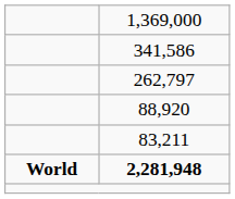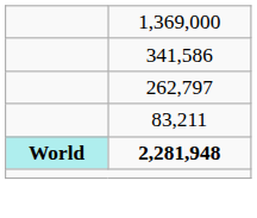- row: 88,920
2,281,948 | column 1: no background -> paleturquoise background
